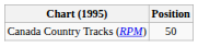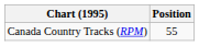Canada Country Tracks (RPM) | Position: 50 -> 55
